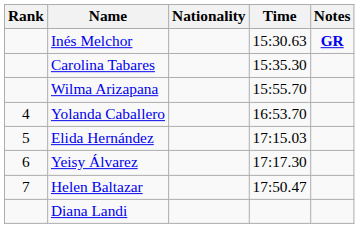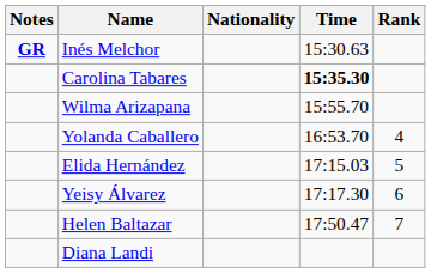columns swapped: Rank <-> Notes
Carolina Tabares | Time: normal -> bold
